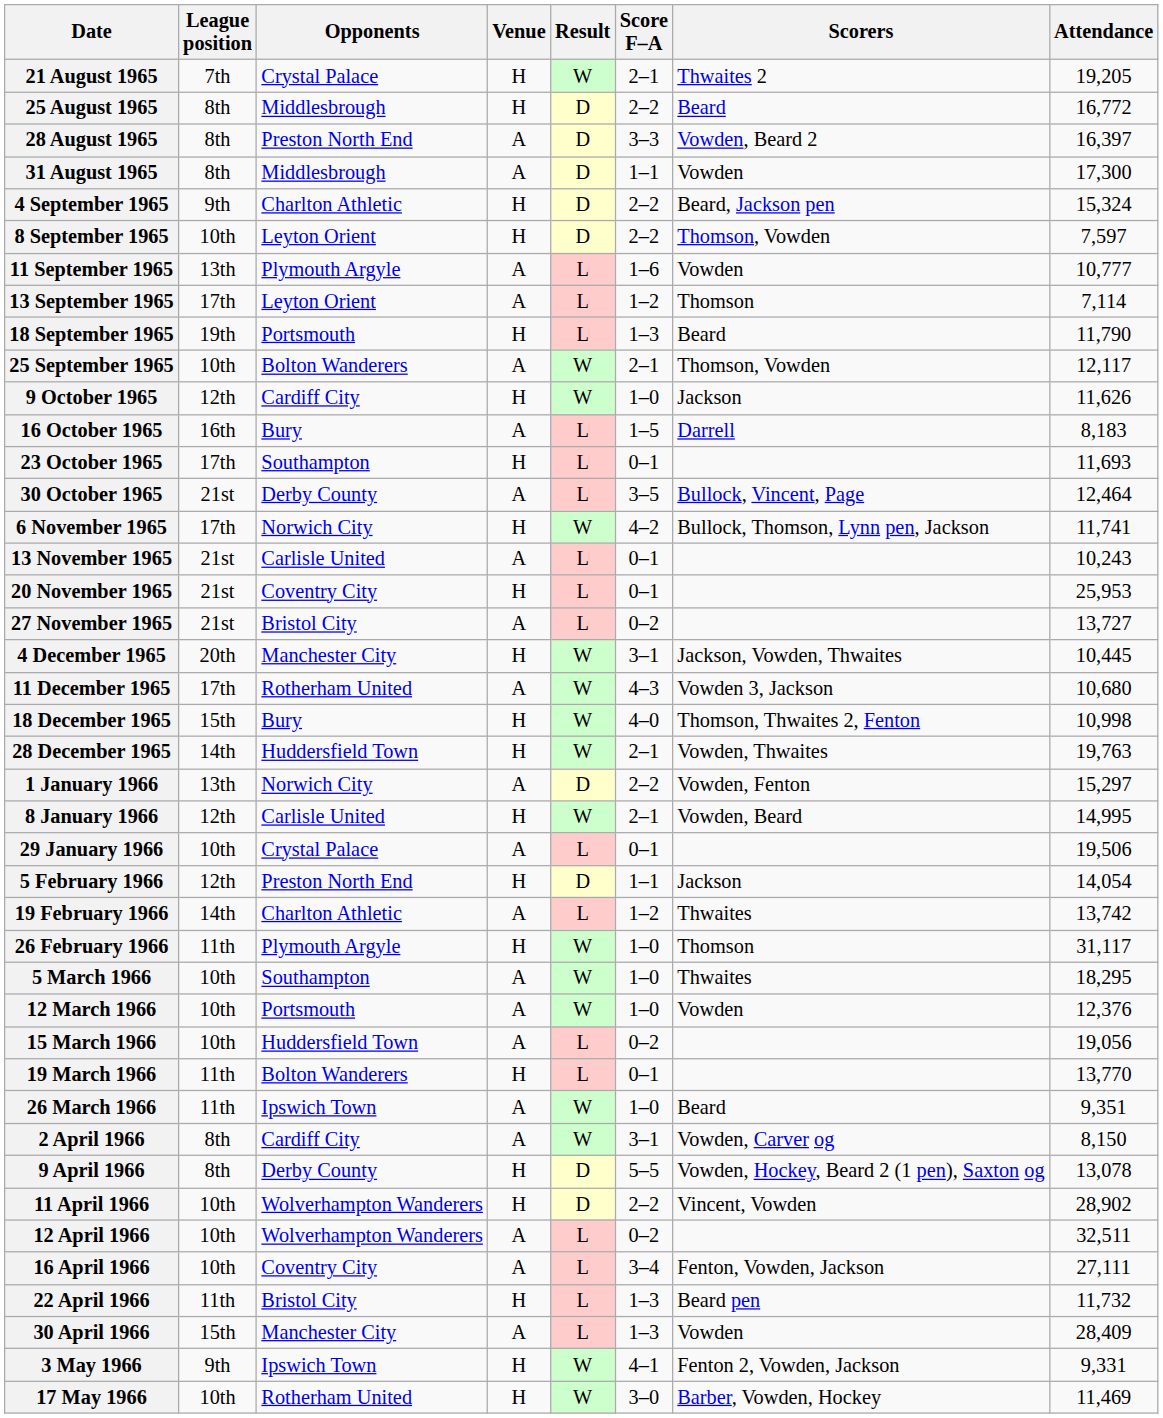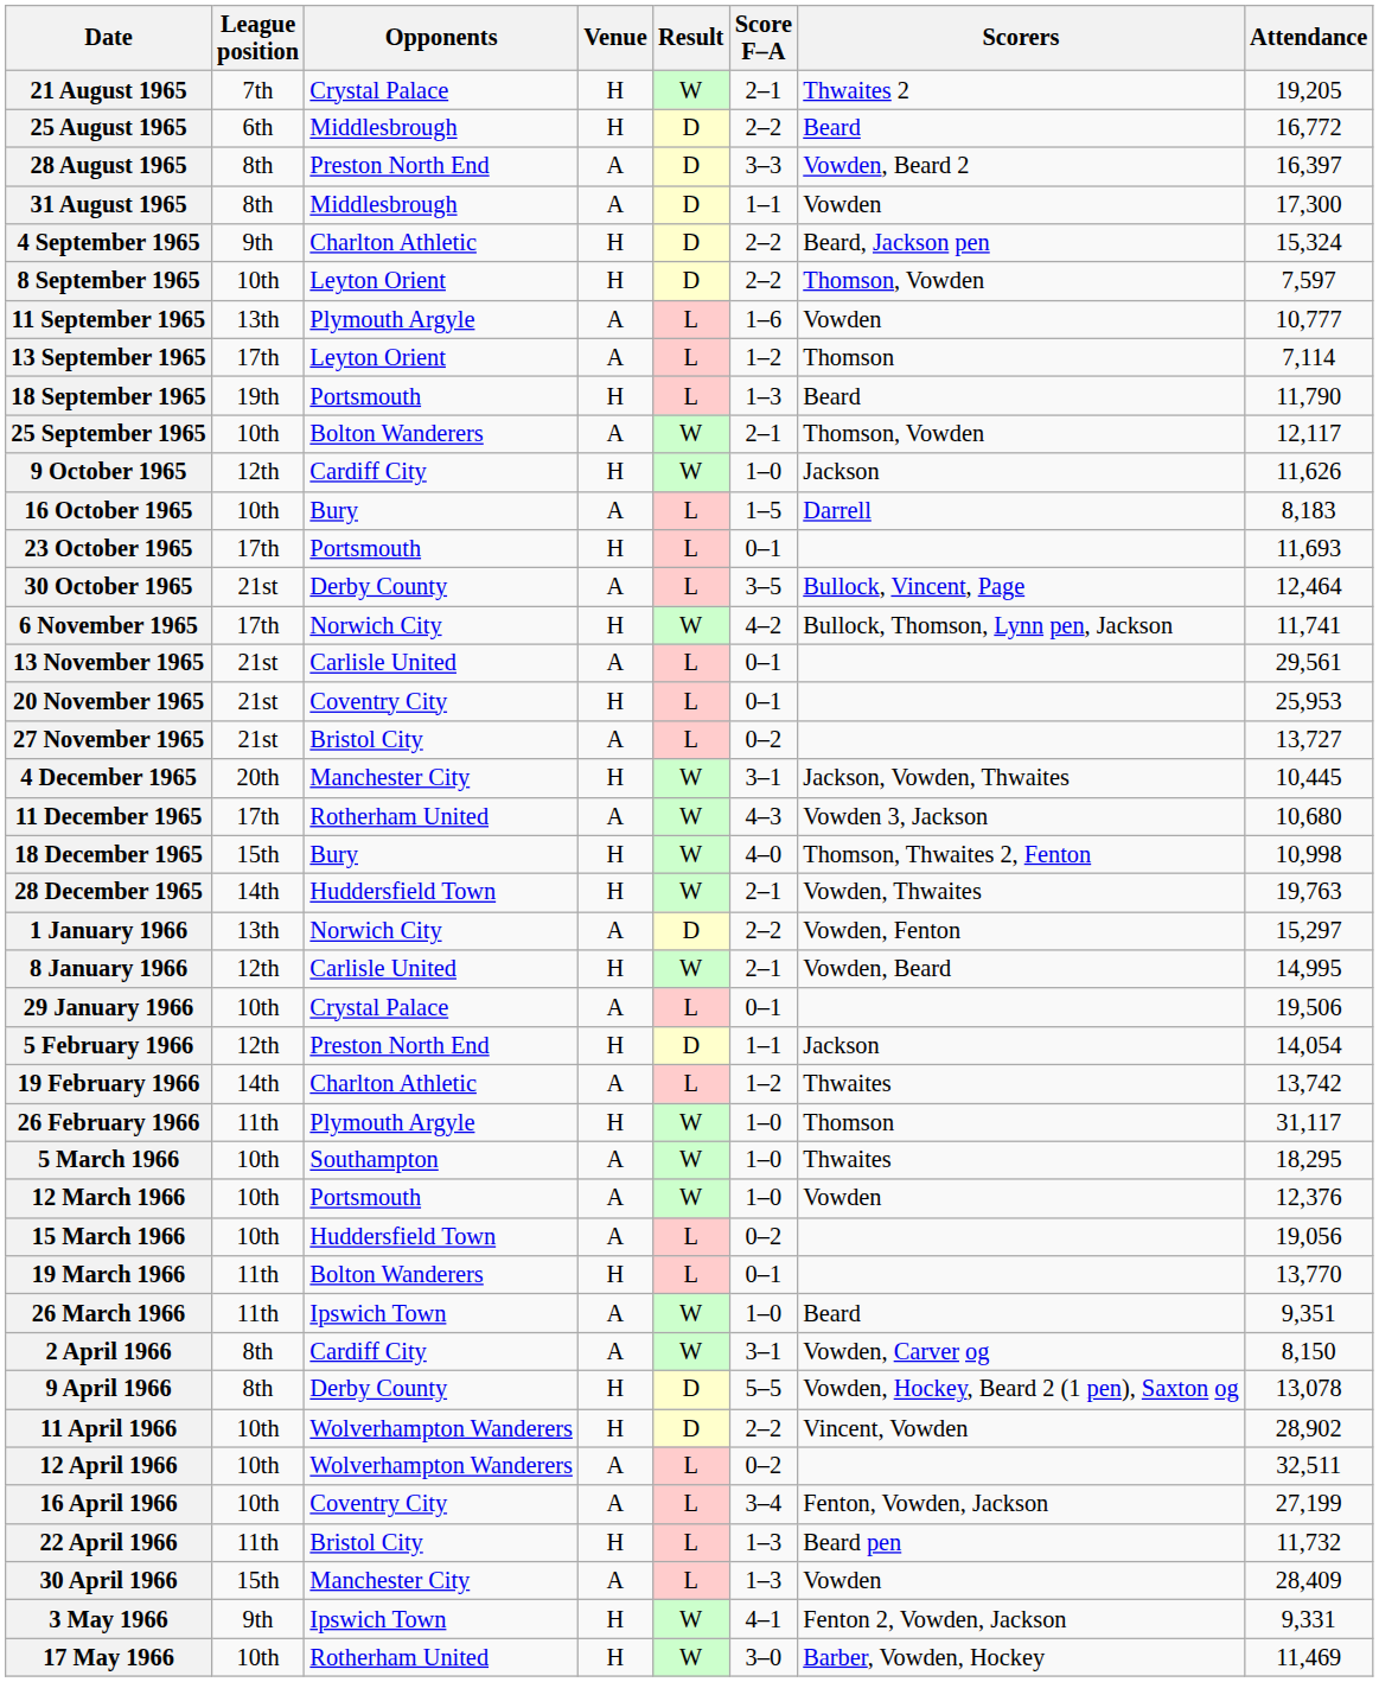25 August 1965 | League position: 8th -> 6th
16 October 1965 | League position: 16th -> 10th
23 October 1965 | Opponents: Southampton -> Portsmouth
13 November 1965 | Attendance: 10,243 -> 29,561
16 April 1966 | Attendance: 27,111 -> 27,199
